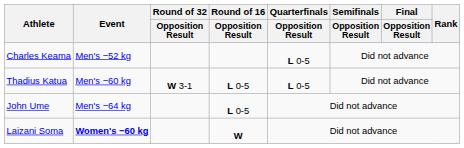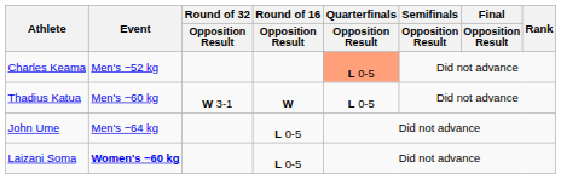Charles Keama | Quarterfinals / Opposition Result: no background -> lightsalmon background
Thadius Katua | Round of 16 / Opposition Result: L 0-5 -> W
Laizani Soma | Round of 16 / Opposition Result: W -> L 0-5
